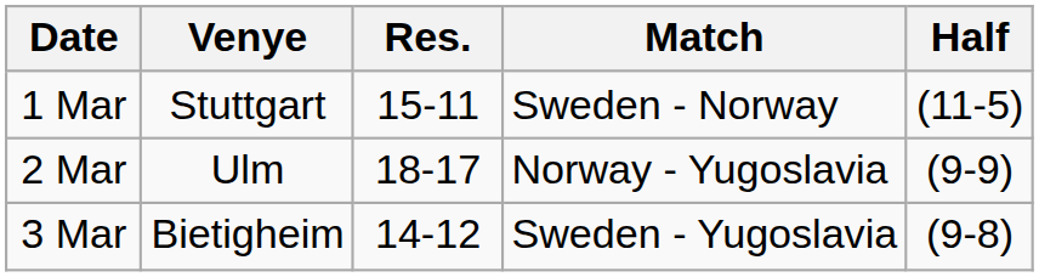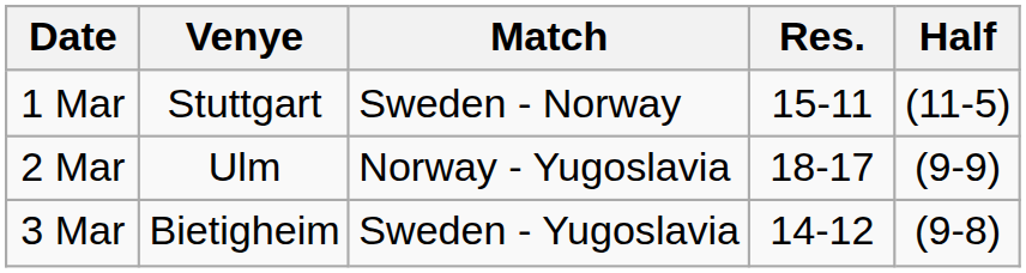columns swapped: Match <-> Res.
